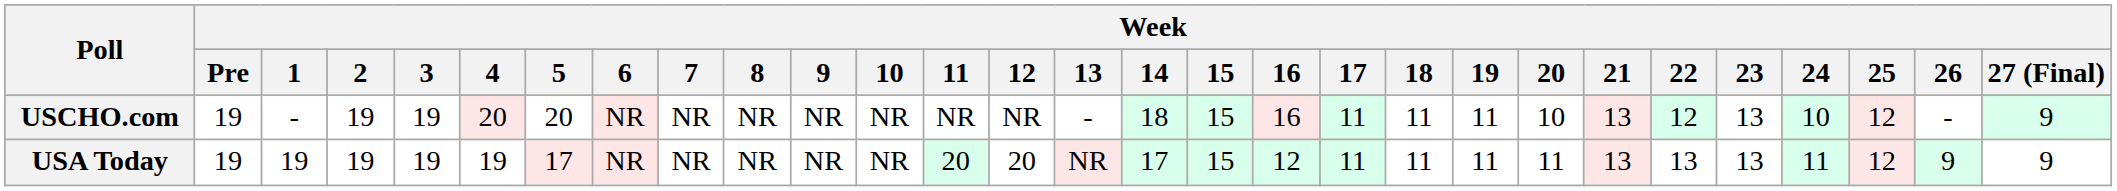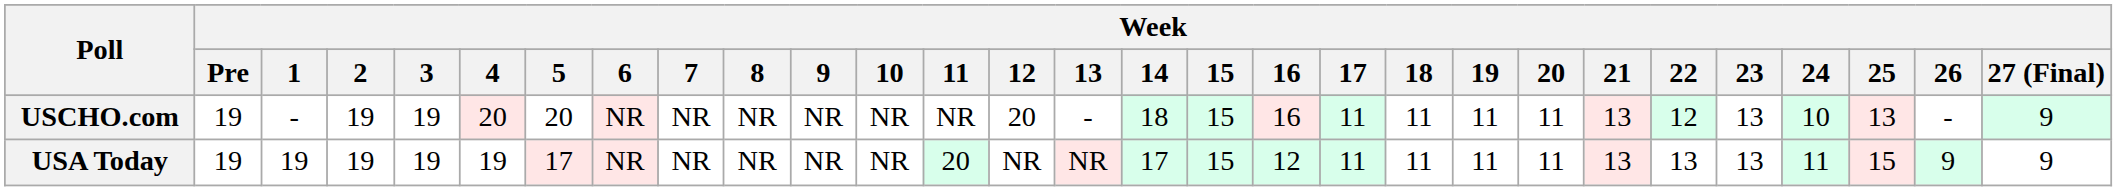USCHO.com | Week / 12: NR -> 20
USCHO.com | Week / 20: 10 -> 11
USCHO.com | Week / 25: 12 -> 13
USA Today | Week / 12: 20 -> NR
USA Today | Week / 25: 12 -> 15
